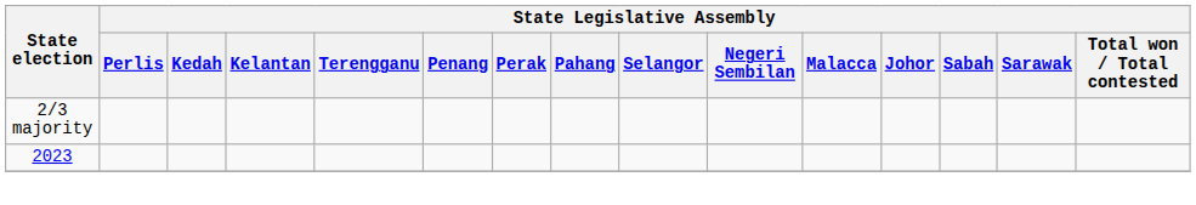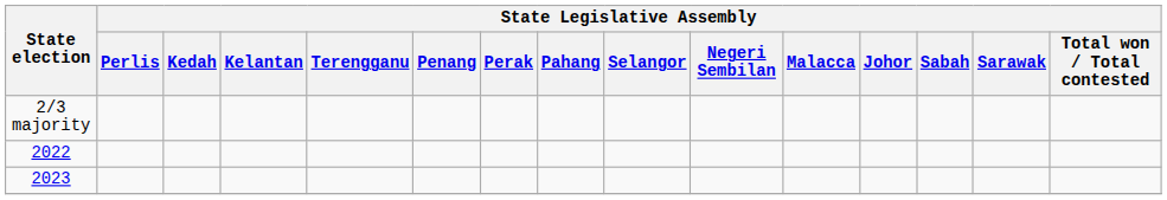+ row: 2022
